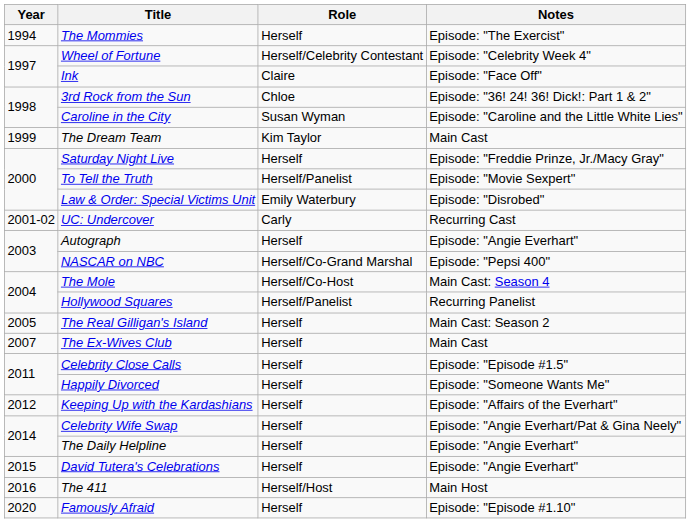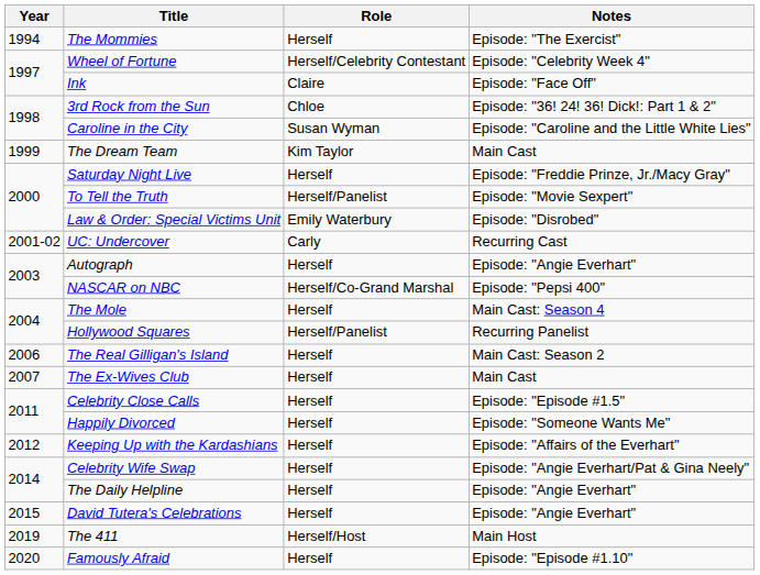The Mole | Role: Herself/Co-Host -> Herself
The Real Gilligan's Island | Year: 2005 -> 2006
The 411 | Year: 2016 -> 2019
